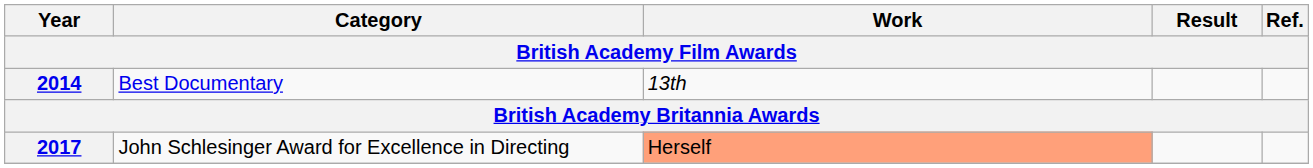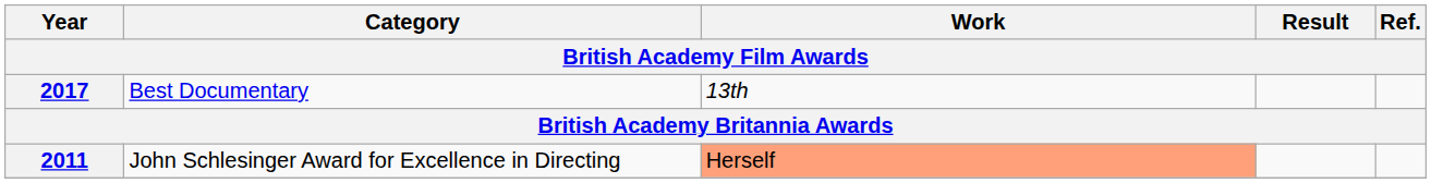Best Documentary | Year: 2014 -> 2017
John Schlesinger Award for Excellence in Directing | Year: 2017 -> 2011
